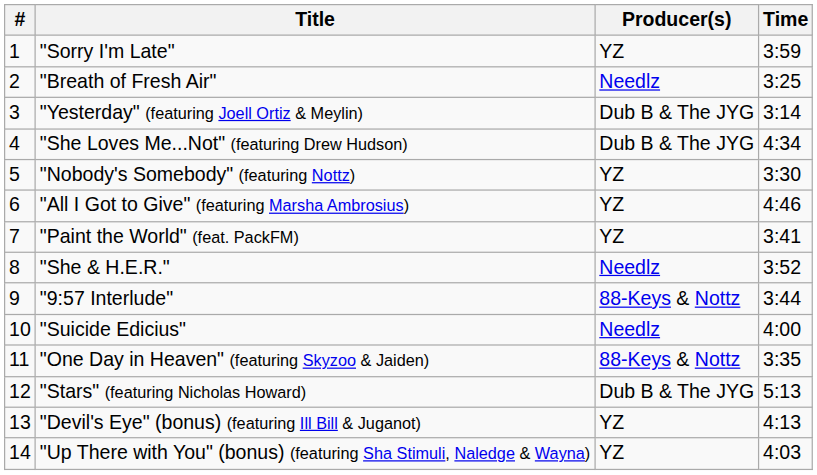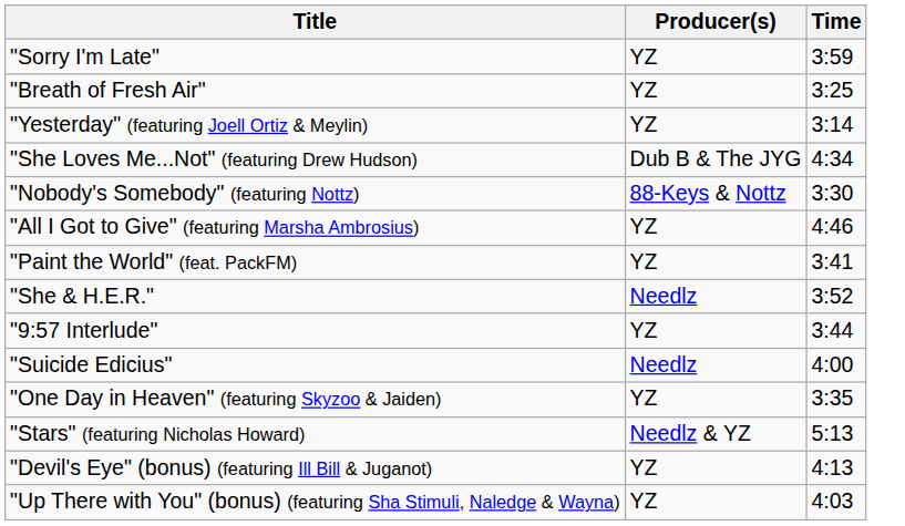- column: # | 1 | 2 | 3 | 4 | 5 | 6 | 7 | 8 | 9 | 10 | 11 | 12 | 13 | 14
"Breath of Fresh Air" | Producer(s): Needlz -> YZ
"Yesterday" (featuring Joell Ortiz & Meylin) | Producer(s): Dub B & The JYG -> YZ
"Nobody's Somebody" (featuring Nottz) | Producer(s): YZ -> 88-Keys & Nottz
"9:57 Interlude" | Producer(s): 88-Keys & Nottz -> YZ
"One Day in Heaven" (featuring Skyzoo & Jaiden) | Producer(s): 88-Keys & Nottz -> YZ
"Stars" (featuring Nicholas Howard) | Producer(s): Dub B & The JYG -> Needlz & YZ
